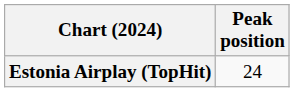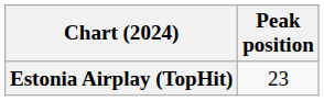Estonia Airplay (TopHit) | Peak position: 24 -> 23
